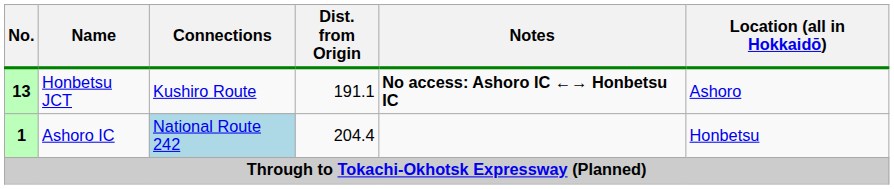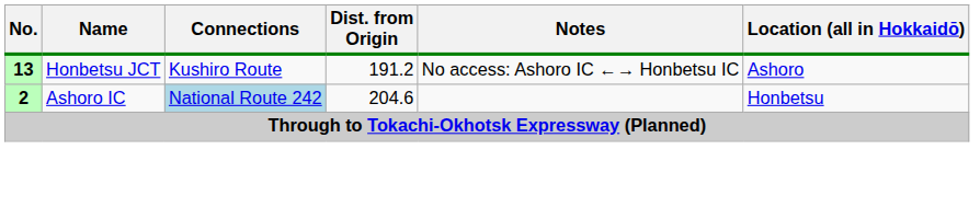Honbetsu JCT | Dist. from Origin: 191.1 -> 191.2
Honbetsu JCT | Notes: bold -> normal
Ashoro IC | No.: 1 -> 2
Ashoro IC | Dist. from Origin: 204.4 -> 204.6
